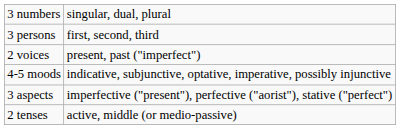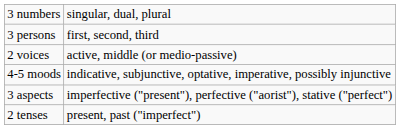2 voices | column 2: present, past ("imperfect") -> active, middle (or medio-passive)
2 tenses | column 2: active, middle (or medio-passive) -> present, past ("imperfect")
